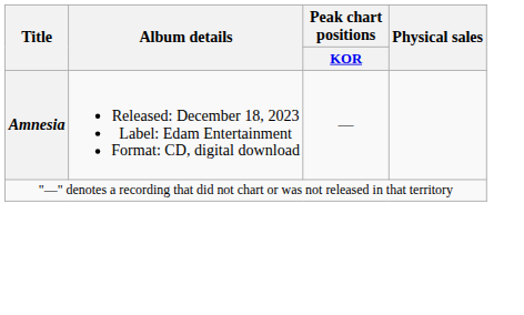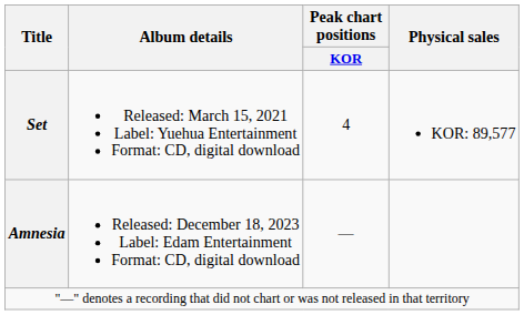+ row: Set | Released: March 15, 2021 Label: Yuehua Entertainment Format: CD, digital download | 4 | KOR: 89,577
